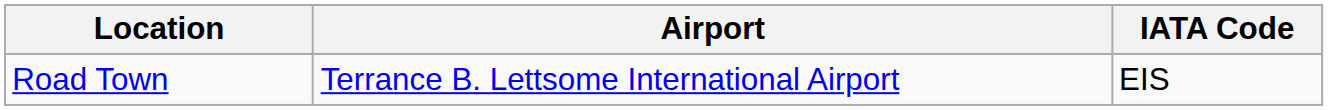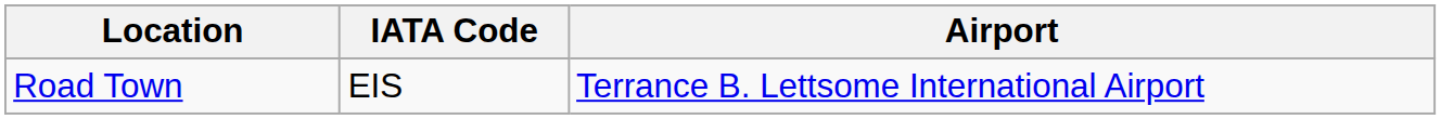columns swapped: Airport <-> IATA Code
